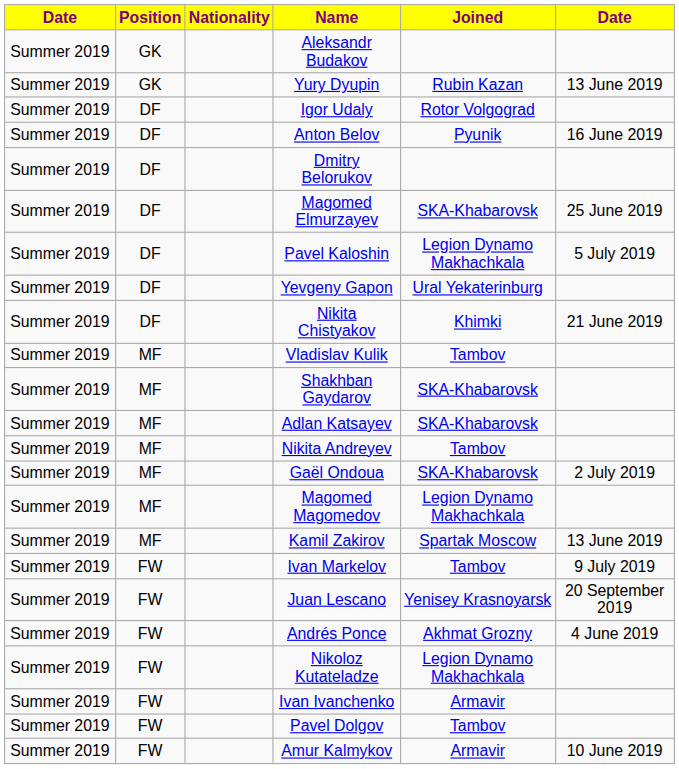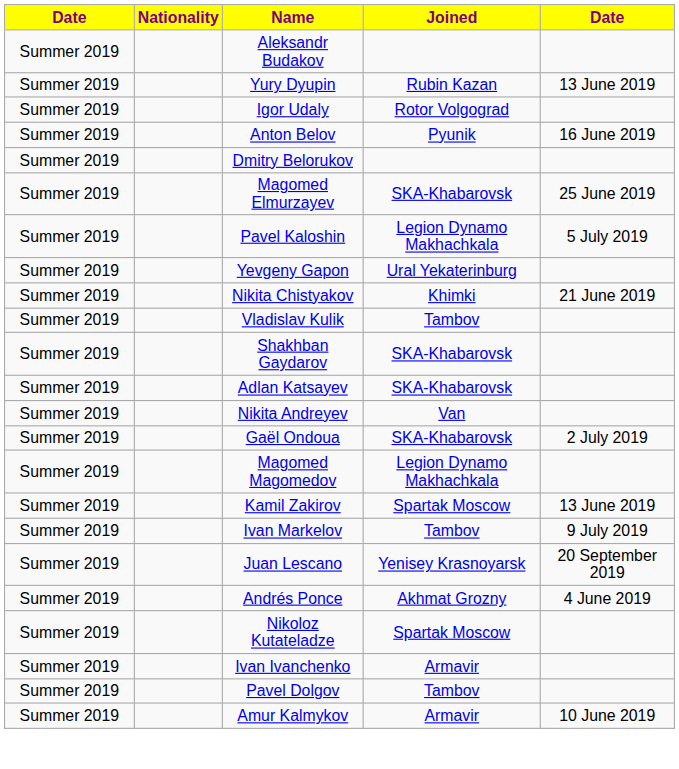- column: Position | GK | GK | DF | DF | DF | DF | DF | DF | DF | MF | MF | MF | MF | MF | MF | MF | FW | FW | FW | FW | FW | FW | FW
Nikita Andreyev | Joined: Tambov -> Van
Nikoloz Kutateladze | Joined: Legion Dynamo Makhachkala -> Spartak Moscow
